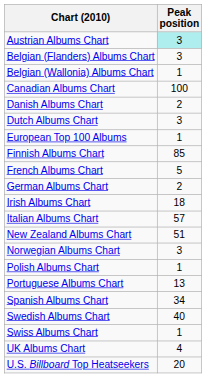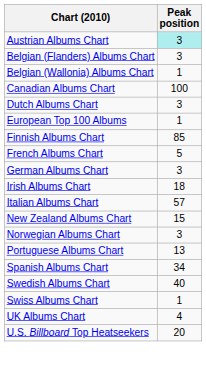- row: Danish Albums Chart | 2
German Albums Chart | Peak position: 2 -> 3
New Zealand Albums Chart | Peak position: 51 -> 15
- row: Polish Albums Chart | 1
